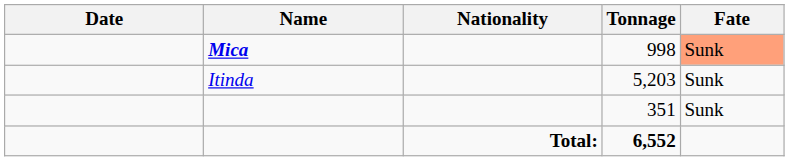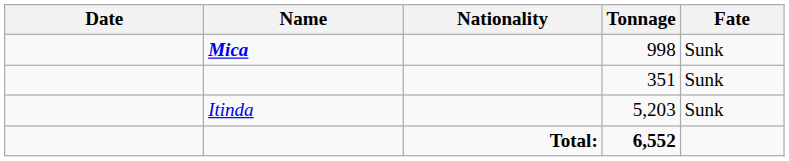998 | Fate: lightsalmon background -> no background
rows swapped: 5,203 <-> 351
